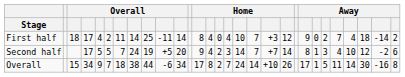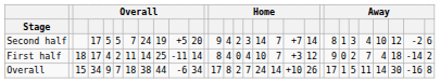rows swapped: First half <-> Second half
